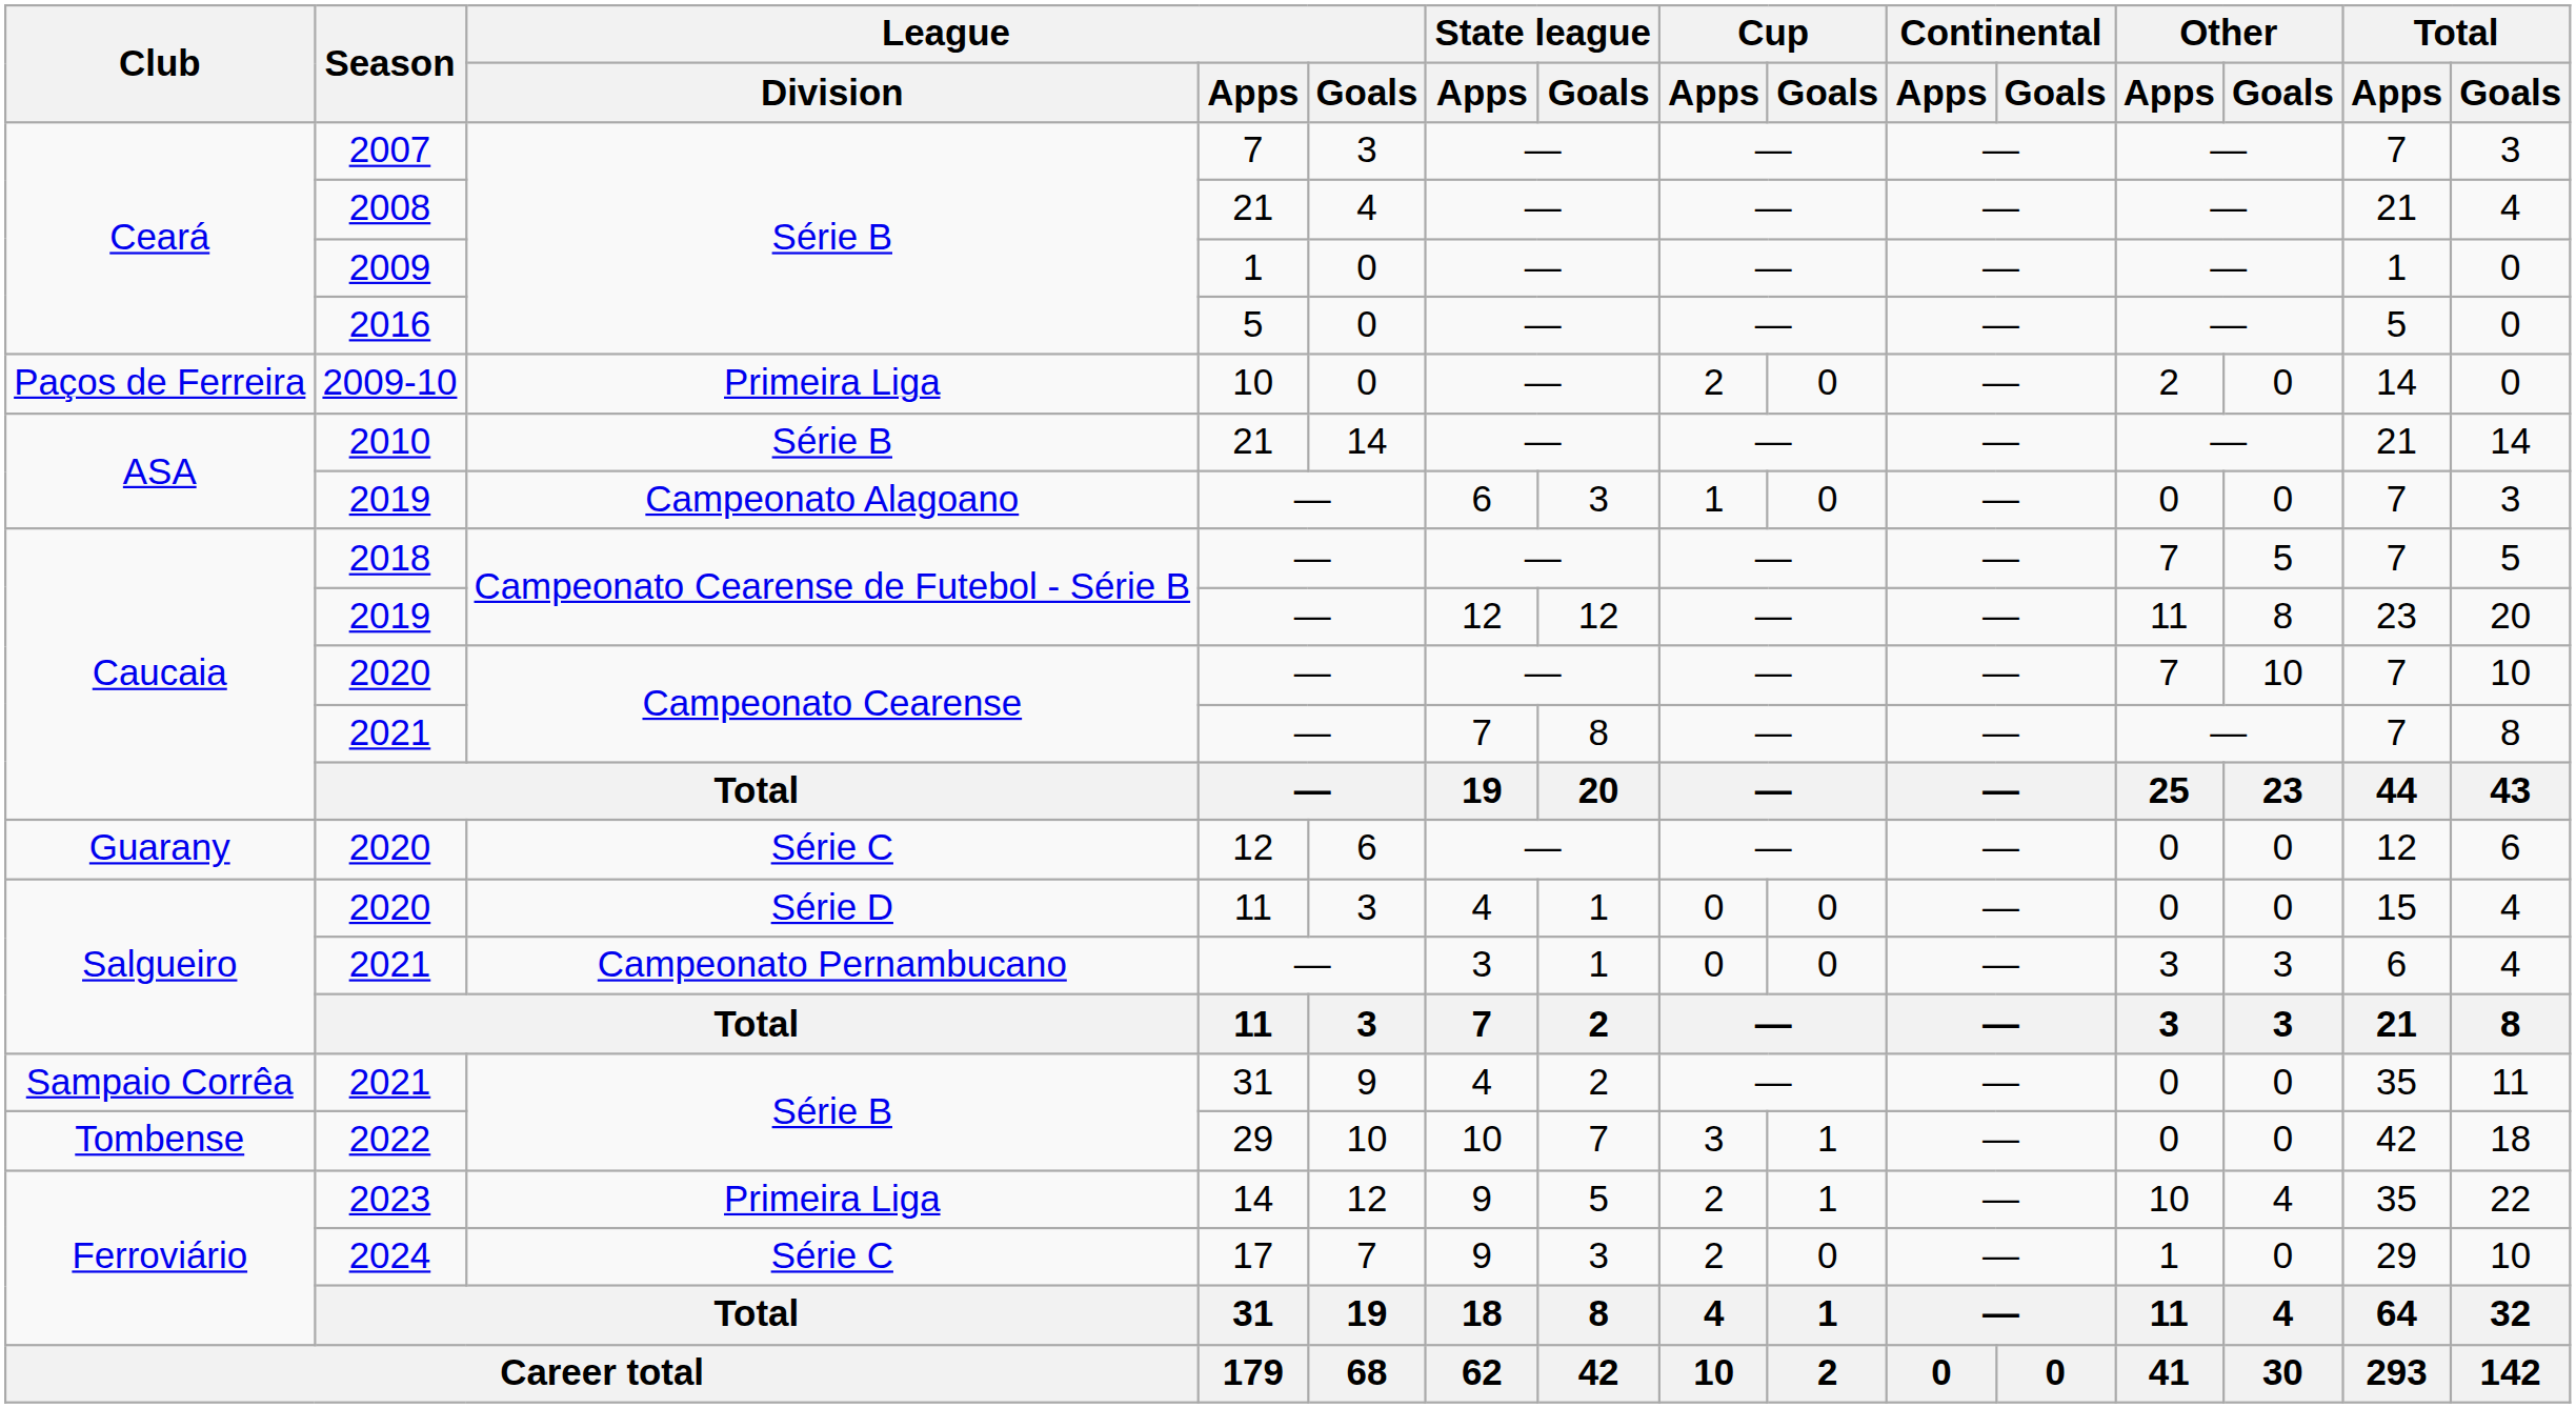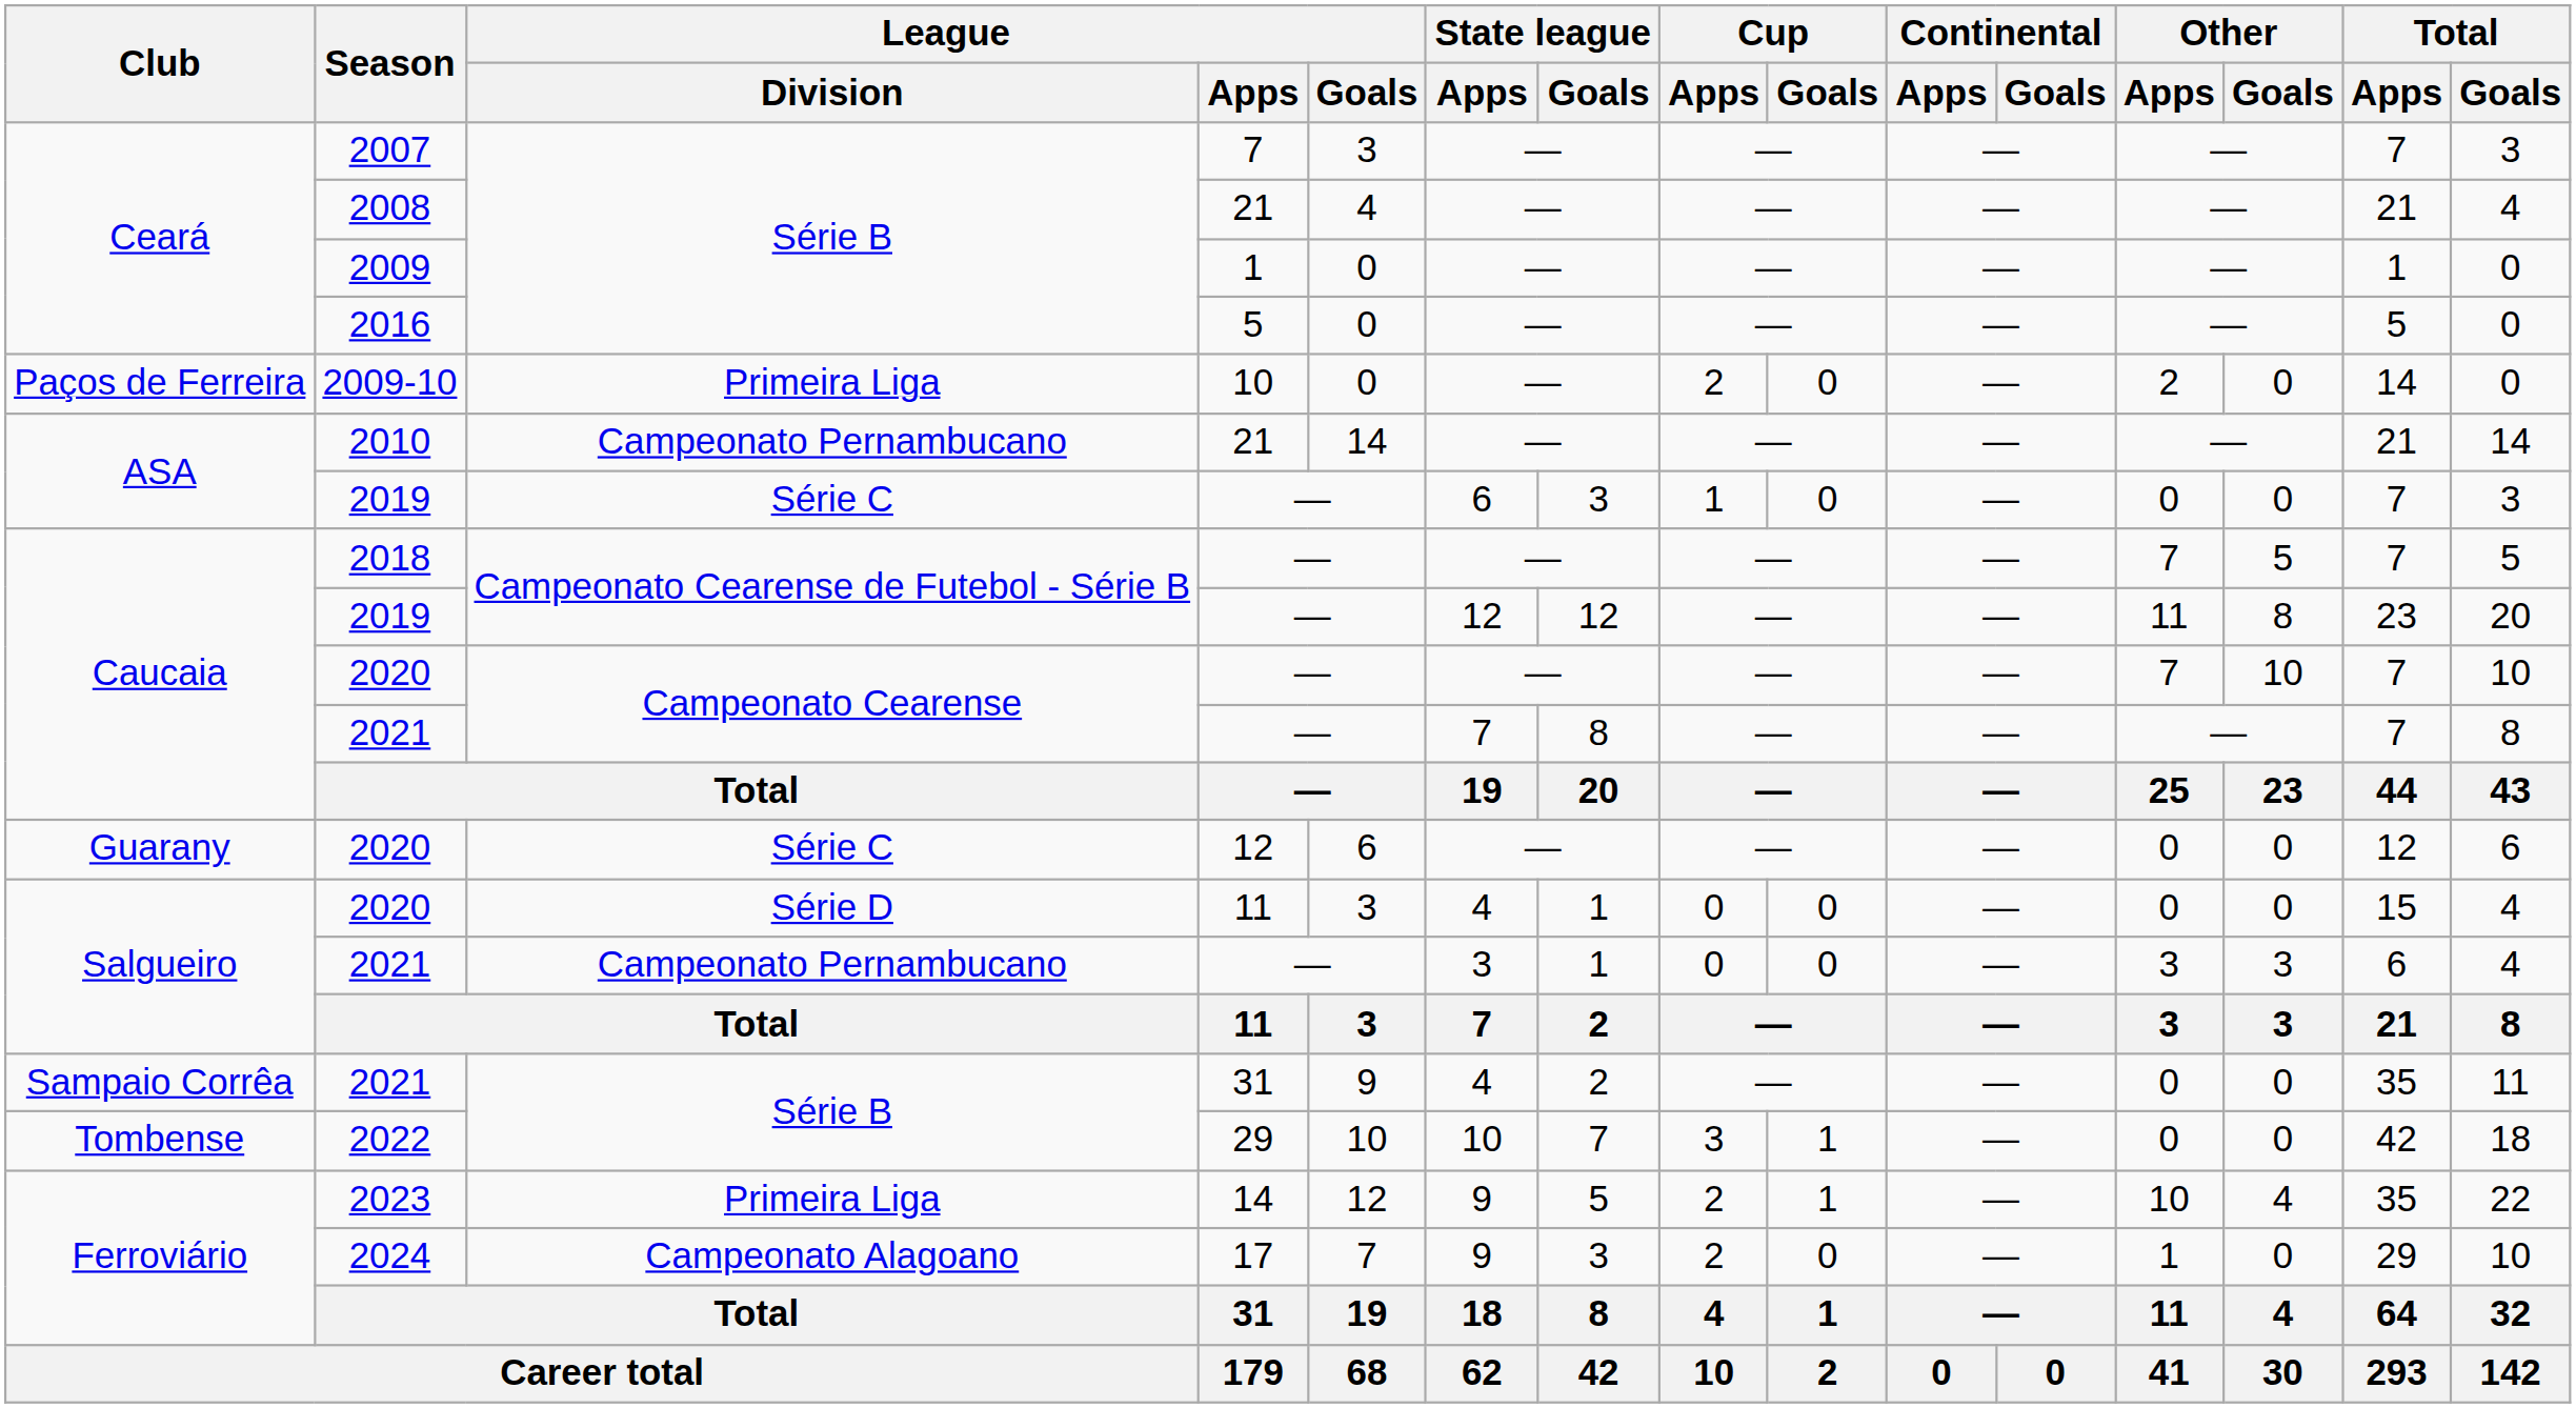2010 | League / Division: Série B -> Campeonato Pernambucano
ASA / 2019 | League / Division: Campeonato Alagoano -> Série C
2024 | League / Division: Série C -> Campeonato Alagoano
